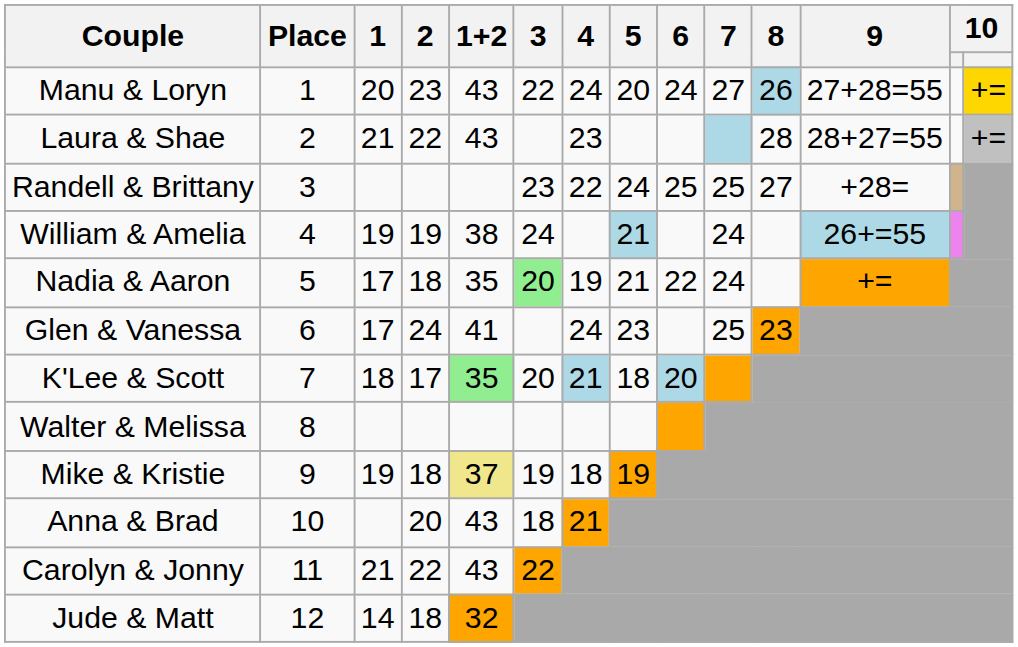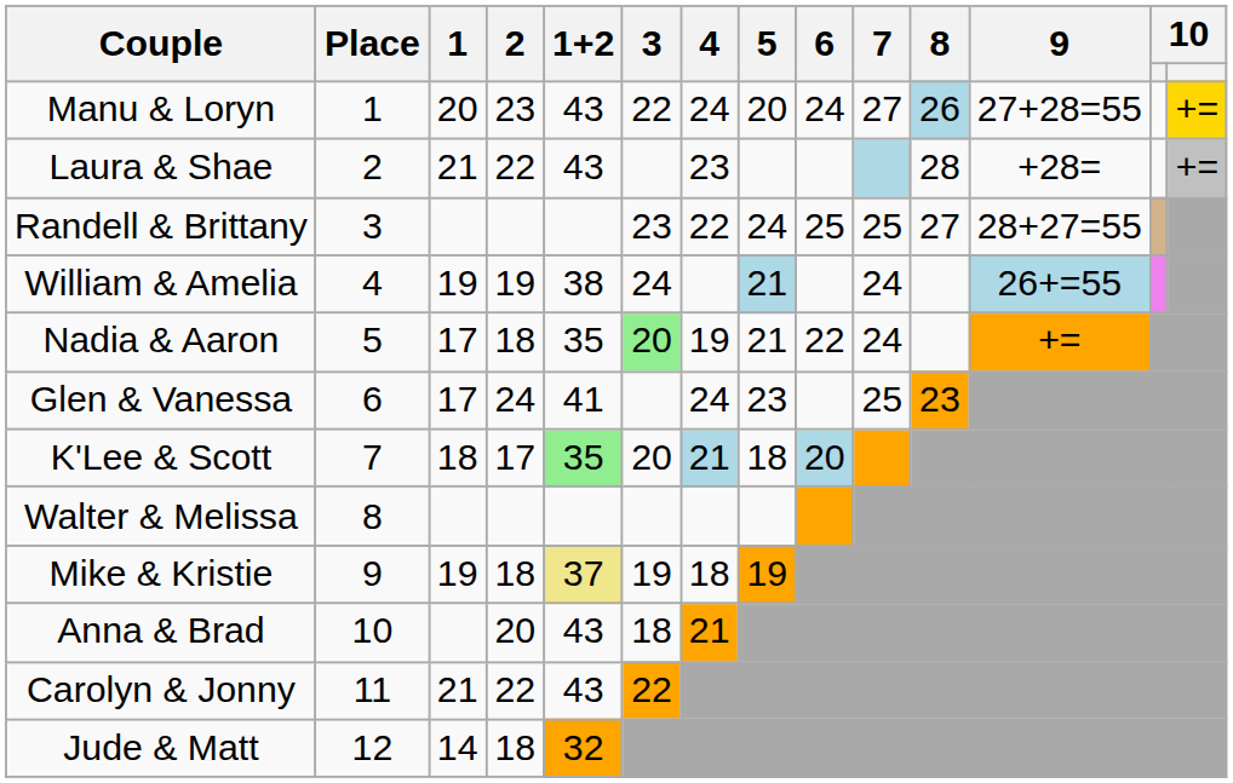Laura & Shae | 9: 28+27=55 -> +28=
Randell & Brittany | 9: +28= -> 28+27=55
